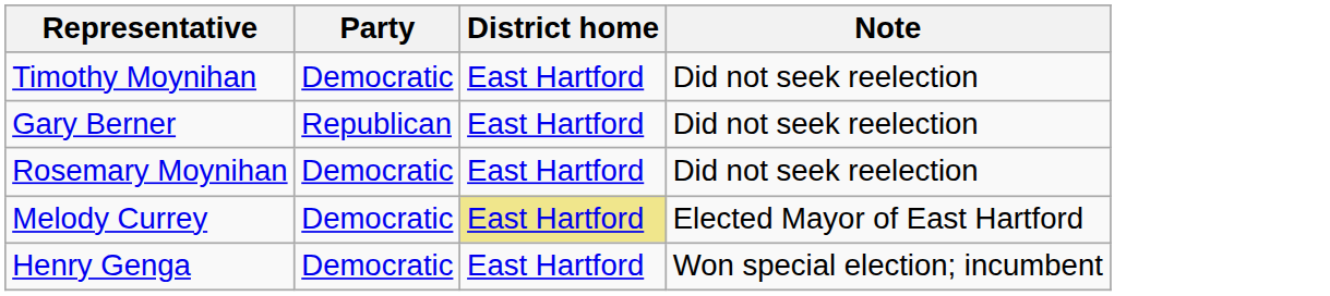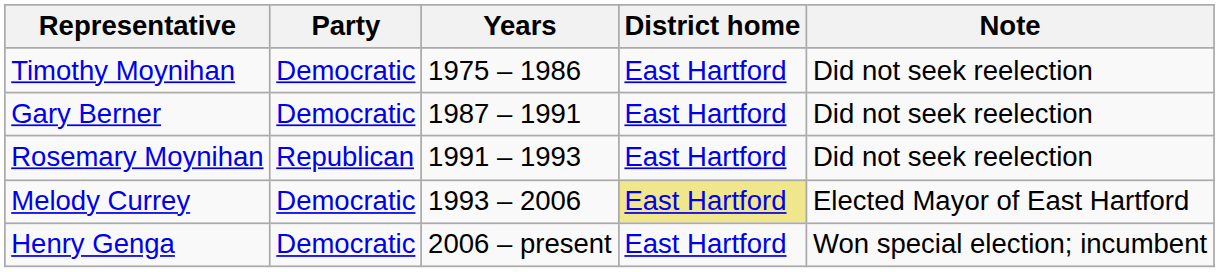+ column: Years | 1975 – 1986 | 1987 – 1991 | 1991 – 1993 | 1993 – 2006 | 2006 – present
Gary Berner | Party: Republican -> Democratic
Rosemary Moynihan | Party: Democratic -> Republican
